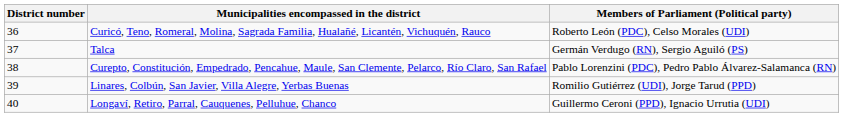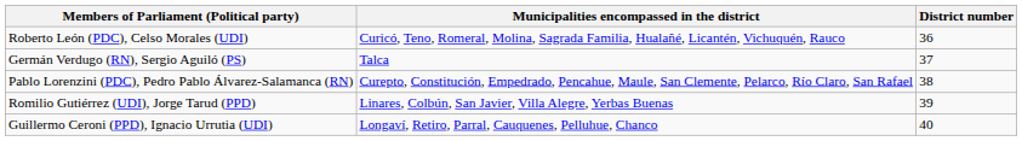columns swapped: District number <-> Members of Parliament (Political party)
